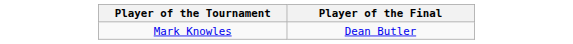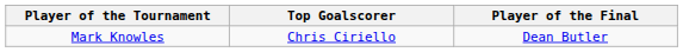+ column: Top Goalscorer | Chris Ciriello
